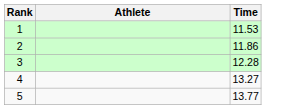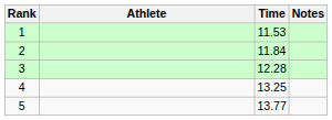+ column: Notes
2 | Time: 11.86 -> 11.84
4 | Time: 13.27 -> 13.25
